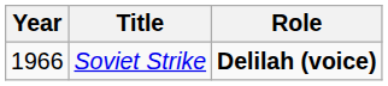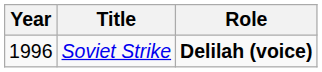Soviet Strike | Year: 1966 -> 1996
